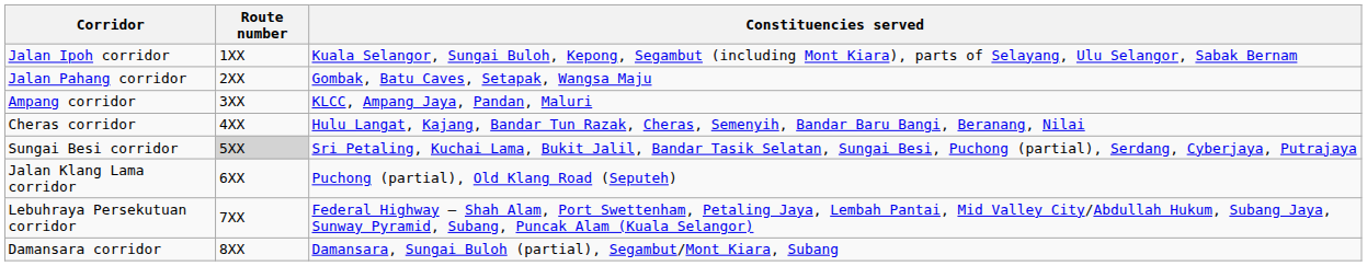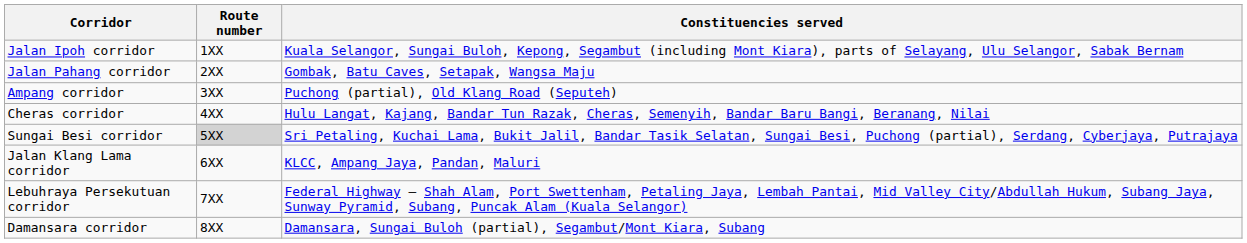Ampang corridor | Constituencies served: KLCC, Ampang Jaya, Pandan, Maluri -> Puchong (partial), Old Klang Road (Seputeh)
Jalan Klang Lama corridor | Constituencies served: Puchong (partial), Old Klang Road (Seputeh) -> KLCC, Ampang Jaya, Pandan, Maluri
